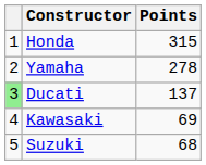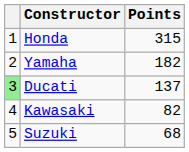Yamaha | Points: 278 -> 182
Kawasaki | Points: 69 -> 82
